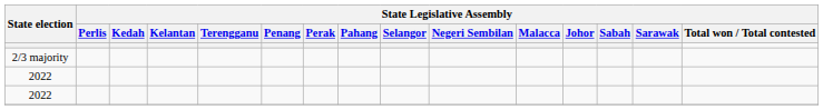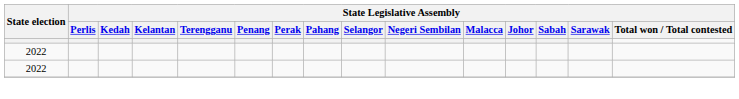- row: 2/3 majority
